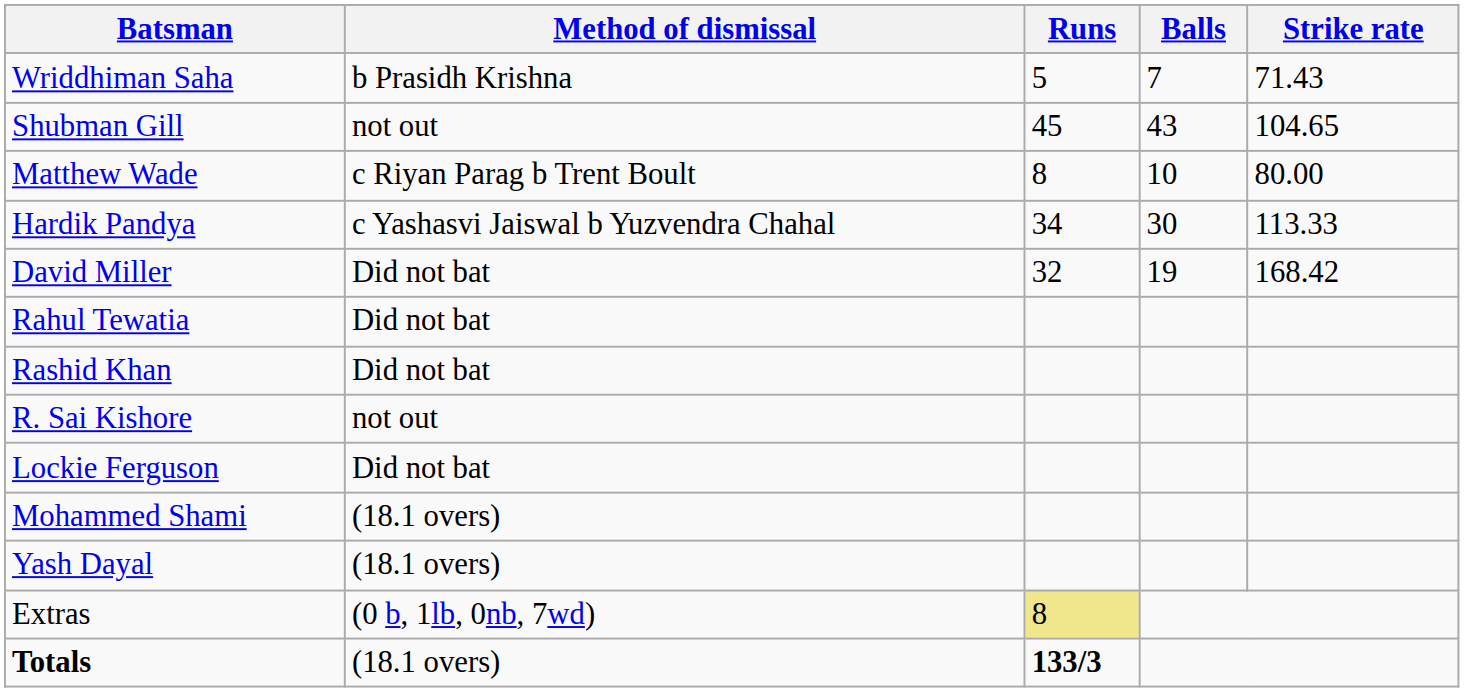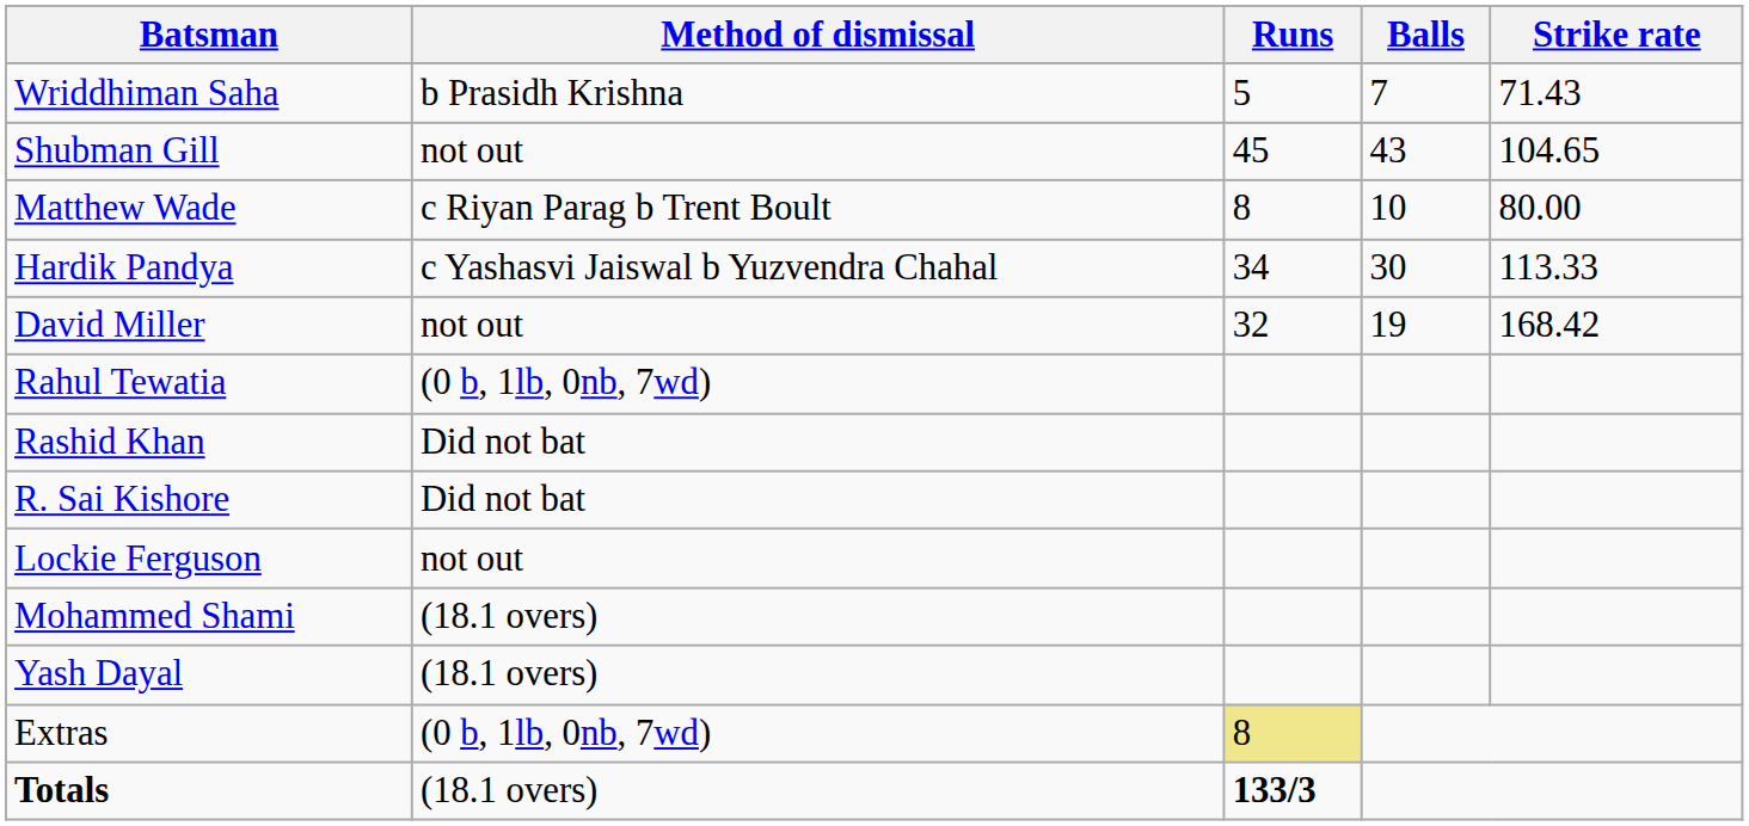David Miller | Method of dismissal: Did not bat -> not out
Rahul Tewatia | Method of dismissal: Did not bat -> (0 b, 1lb, 0nb, 7wd)
R. Sai Kishore | Method of dismissal: not out -> Did not bat
Lockie Ferguson | Method of dismissal: Did not bat -> not out
